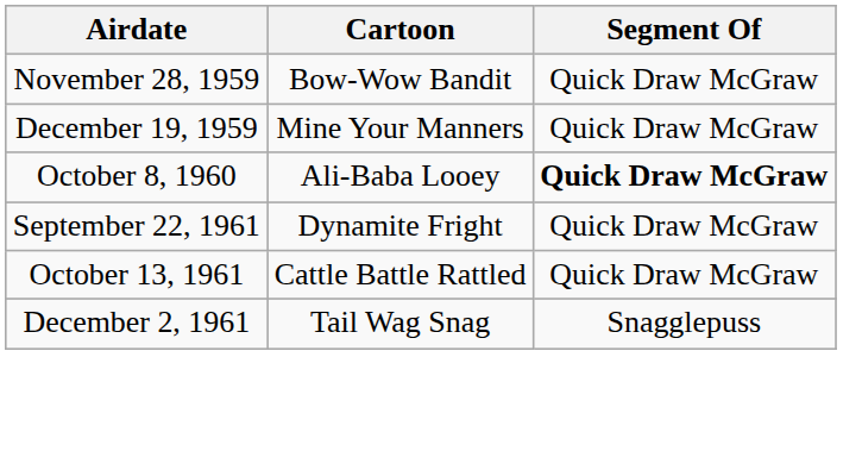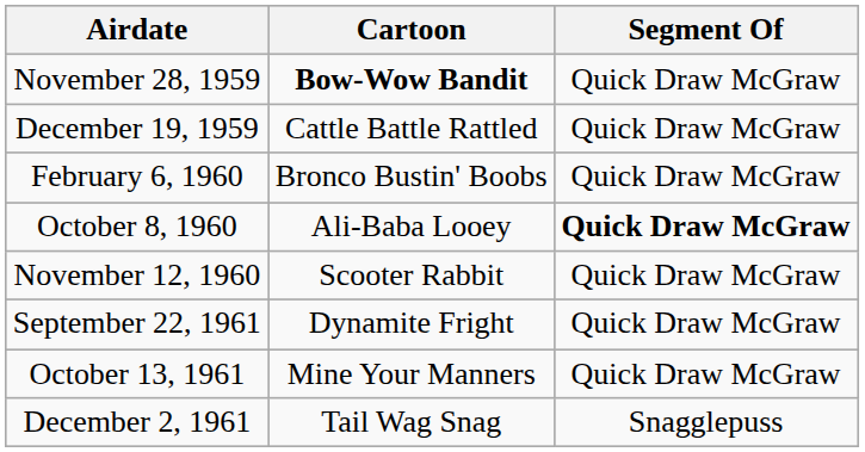November 28, 1959 | Cartoon: normal -> bold
December 19, 1959 | Cartoon: Mine Your Manners -> Cattle Battle Rattled
+ row: February 6, 1960 | Bronco Bustin' Boobs | Quick Draw McGraw
+ row: November 12, 1960 | Scooter Rabbit | Quick Draw McGraw
October 13, 1961 | Cartoon: Cattle Battle Rattled -> Mine Your Manners
